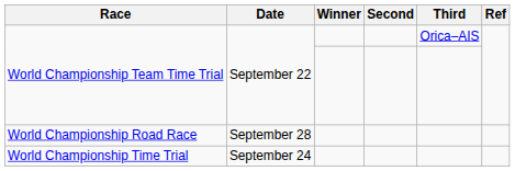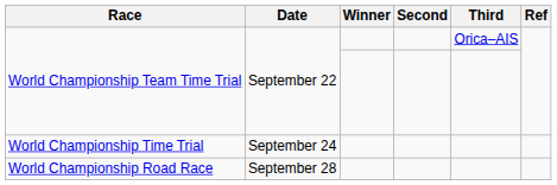rows swapped: World Championship Time Trial <-> World Championship Road Race
